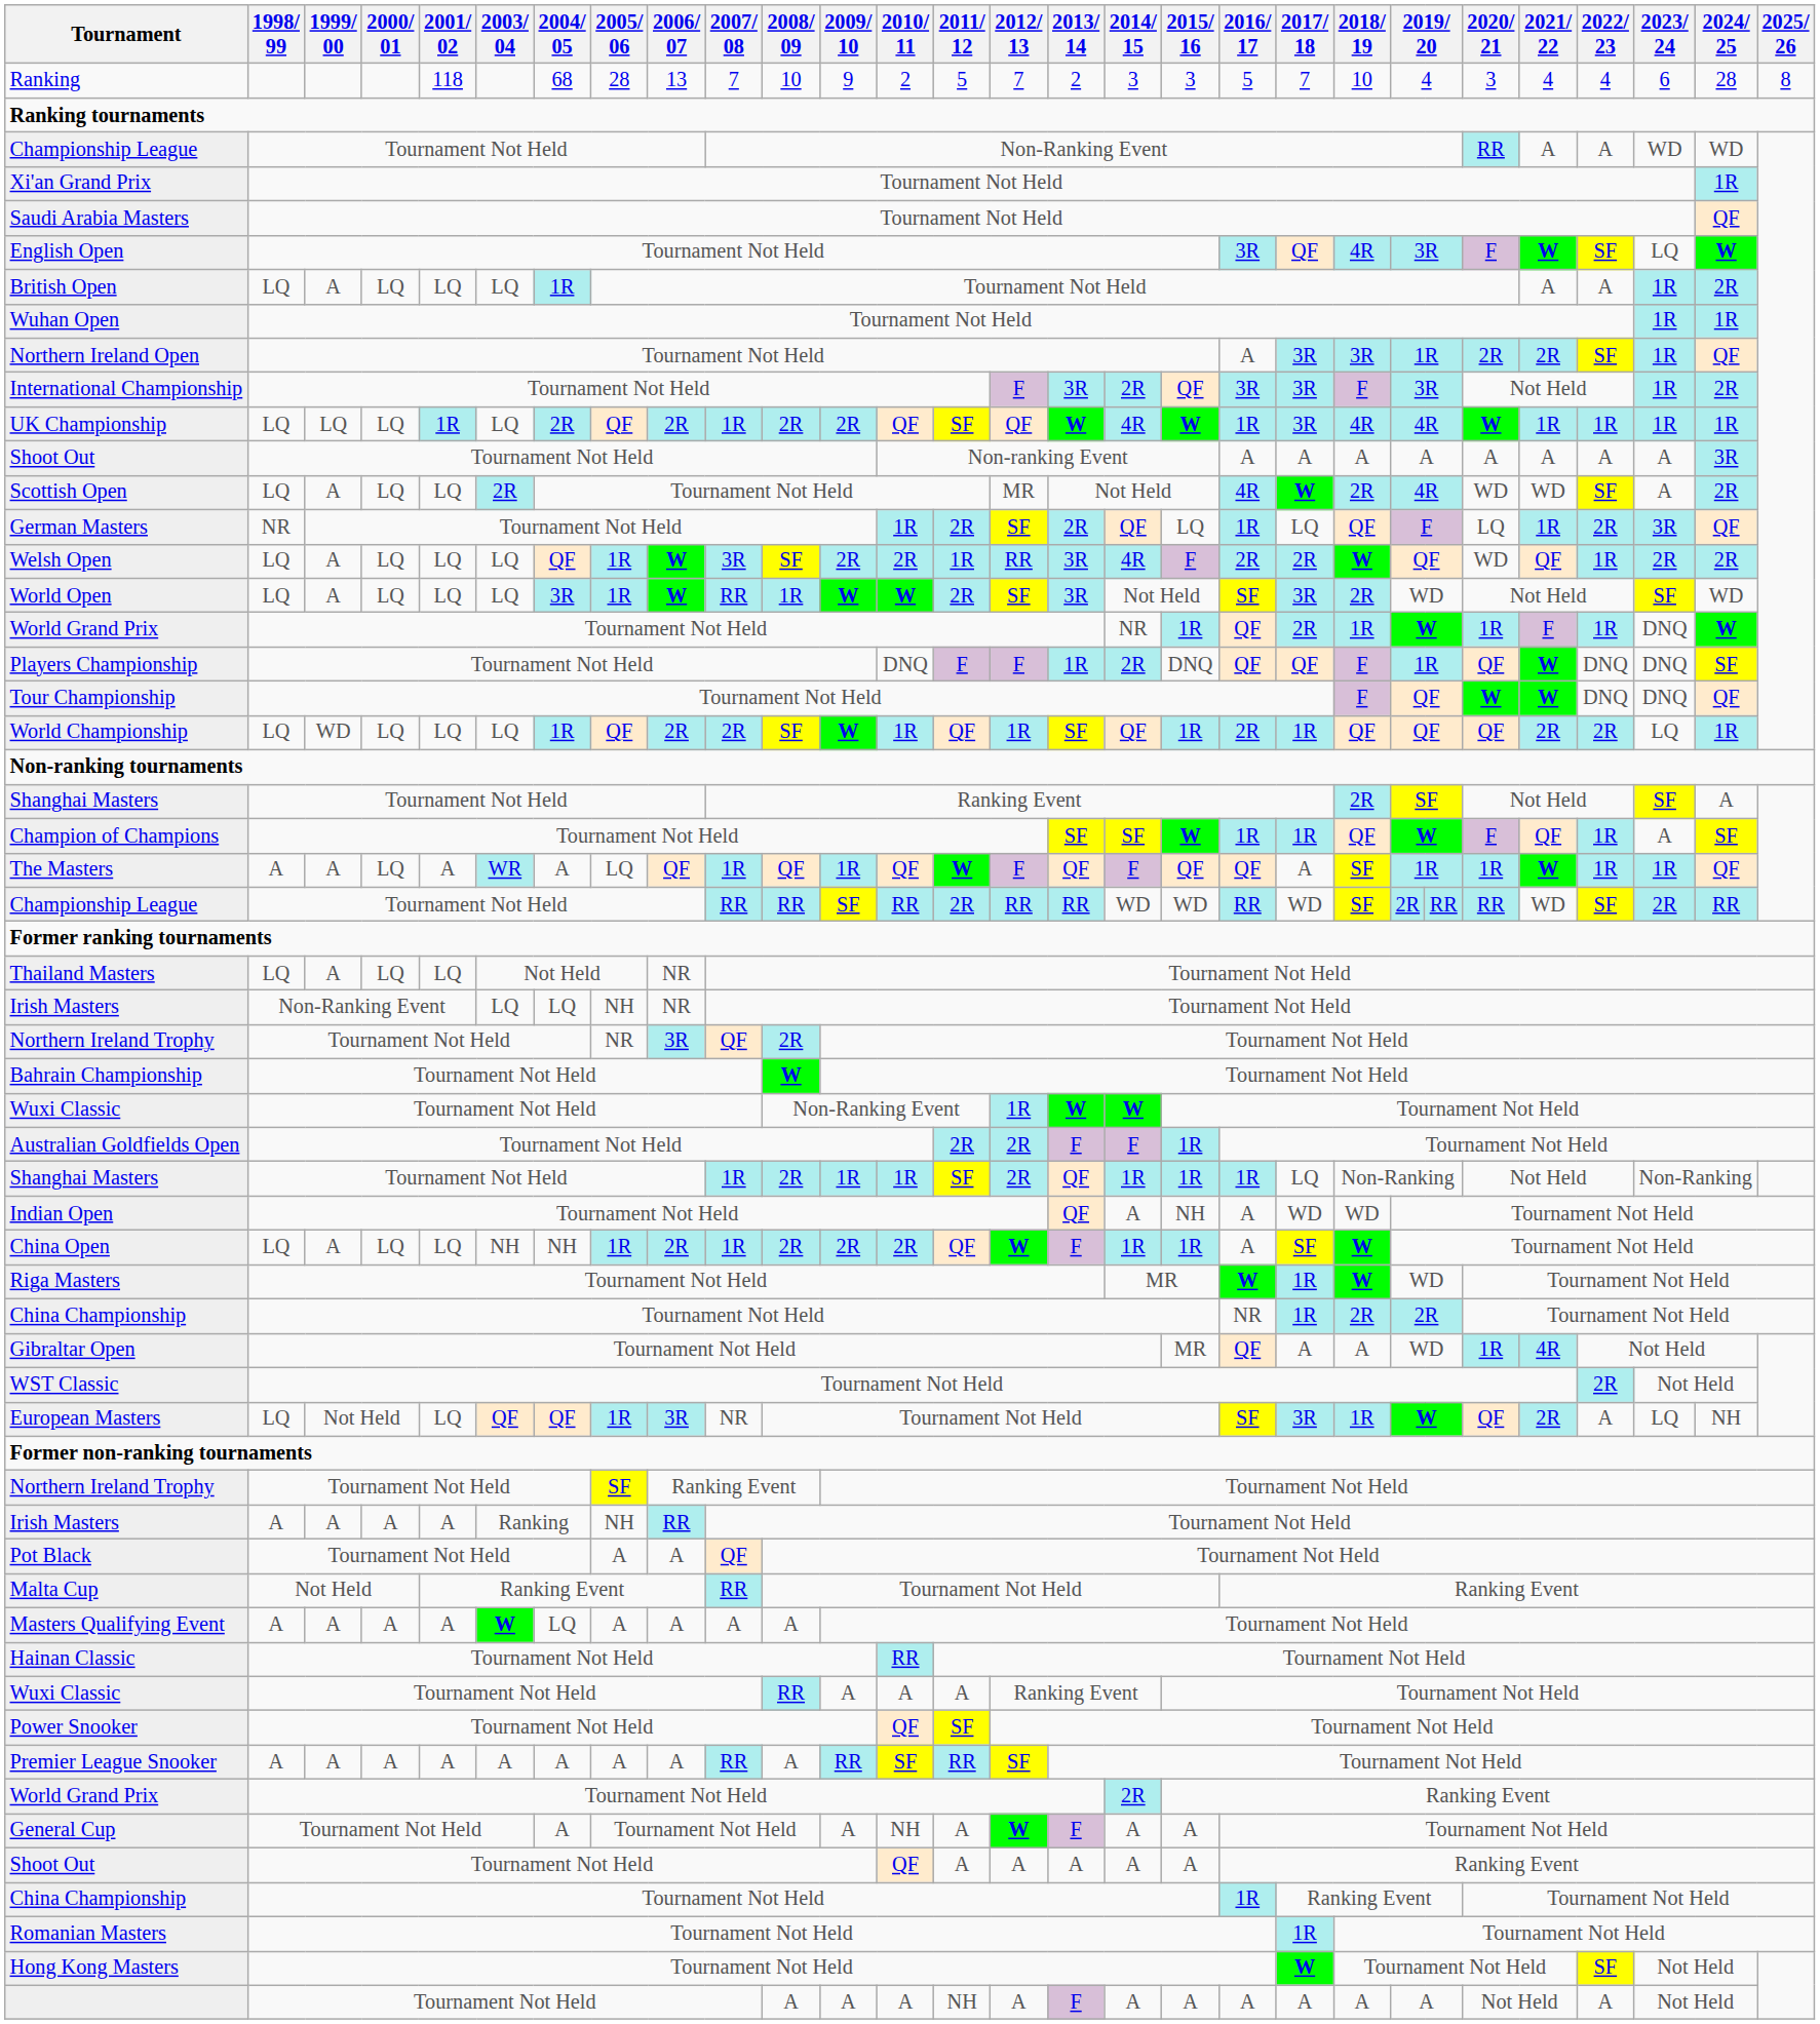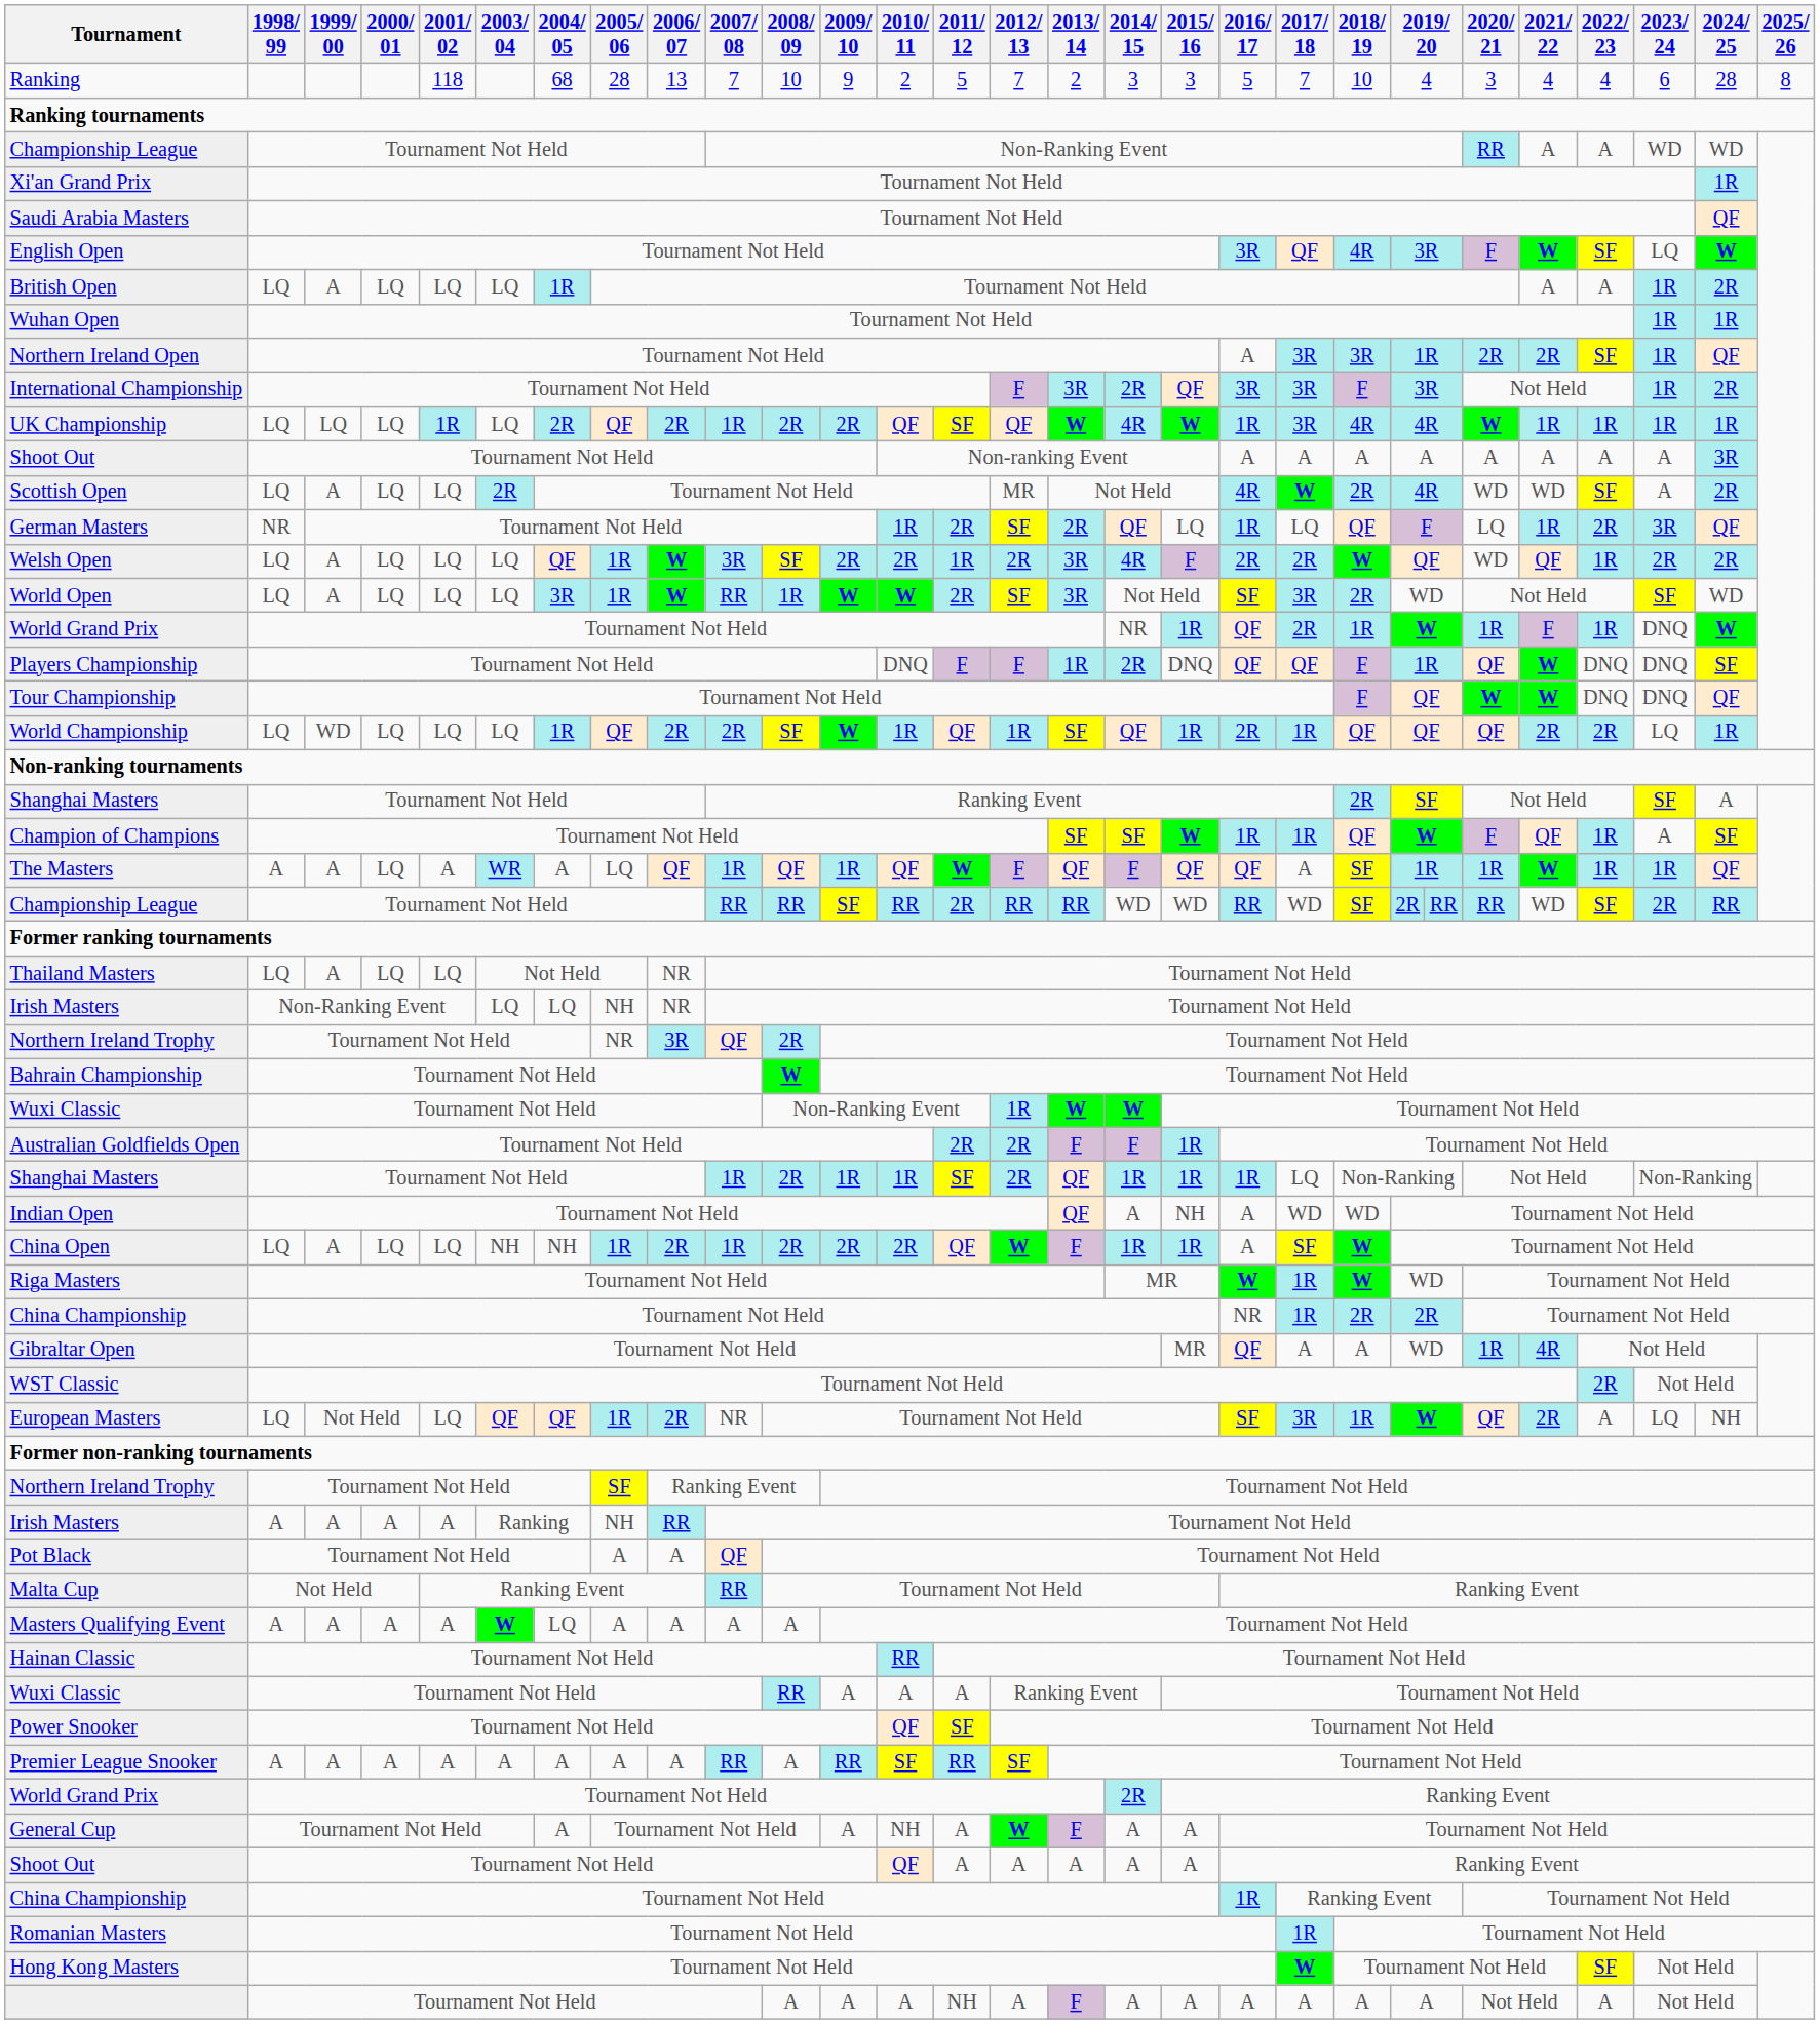Welsh Open | 2012/ 13: RR -> 2R
European Masters | 2006/ 07: 3R -> 2R
